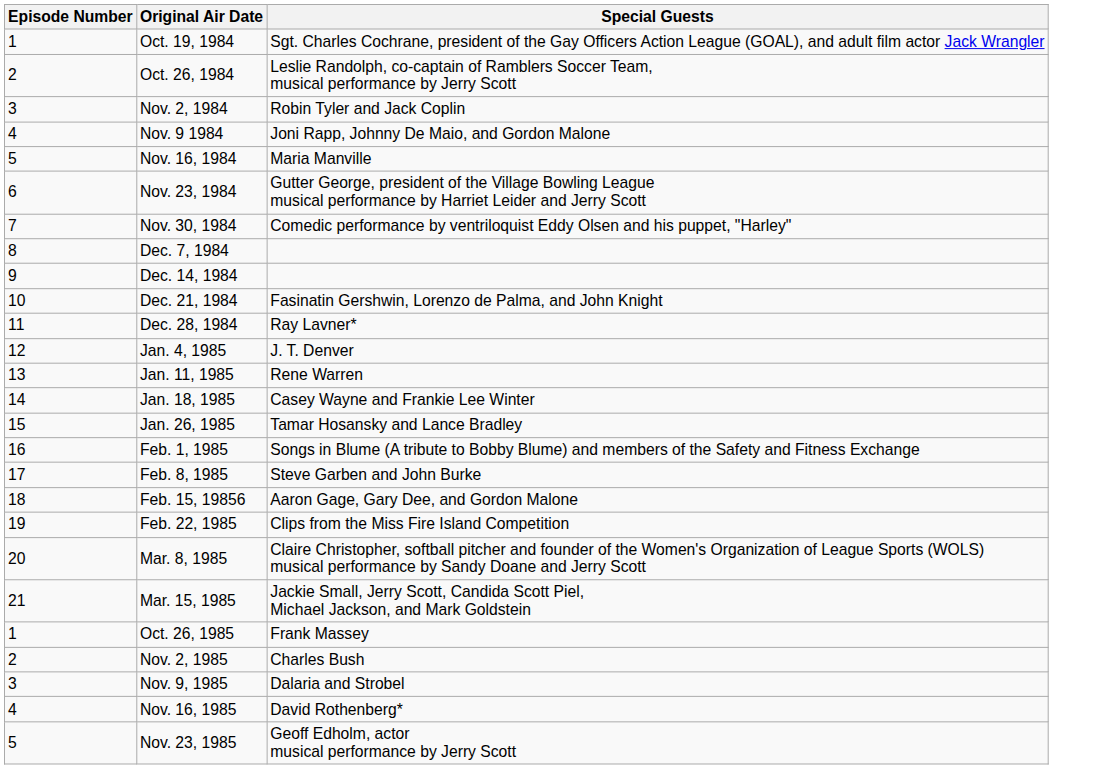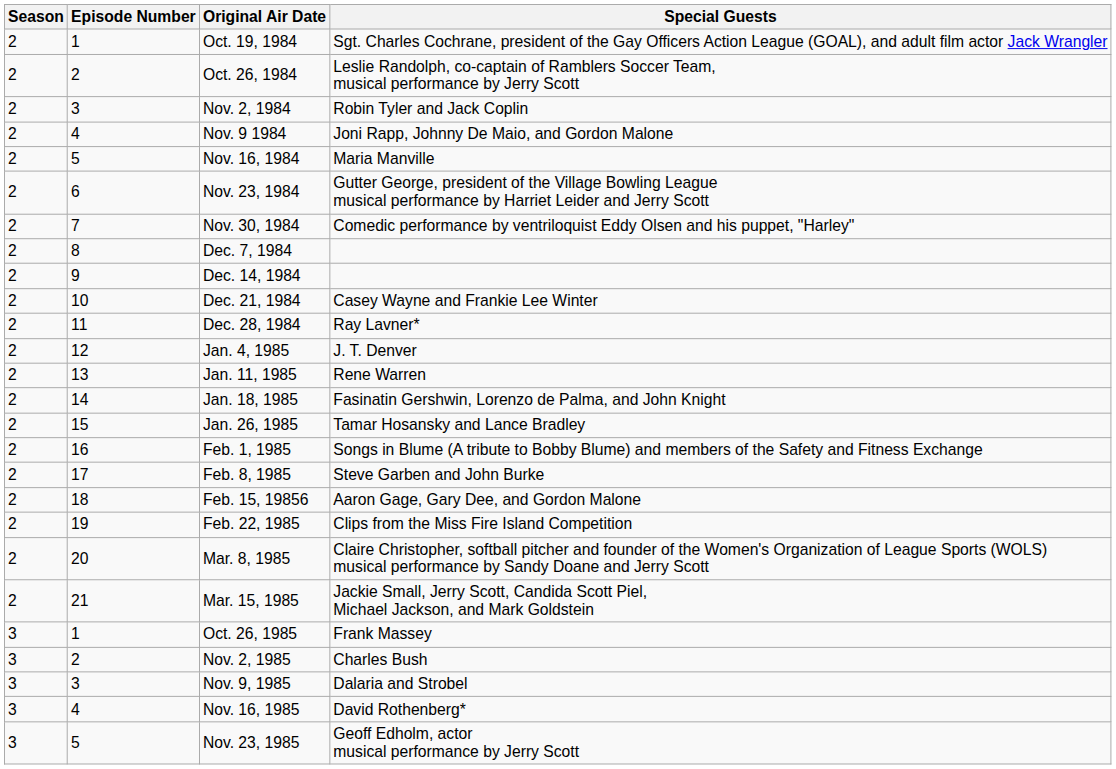+ column: Season | 2 | 2 | 2 | 2 | 2 | 2 | 2 | 2 | 2 | 2 | 2 | 2 | 2 | 2 | 2 | 2 | 2 | 2 | 2 | 2 | 2 | 3 | 3 | 3 | 3 | 3
Dec. 21, 1984 | Special Guests: Fasinatin Gershwin, Lorenzo de Palma, and John Knight -> Casey Wayne and Frankie Lee Winter
Jan. 18, 1985 | Special Guests: Casey Wayne and Frankie Lee Winter -> Fasinatin Gershwin, Lorenzo de Palma, and John Knight
